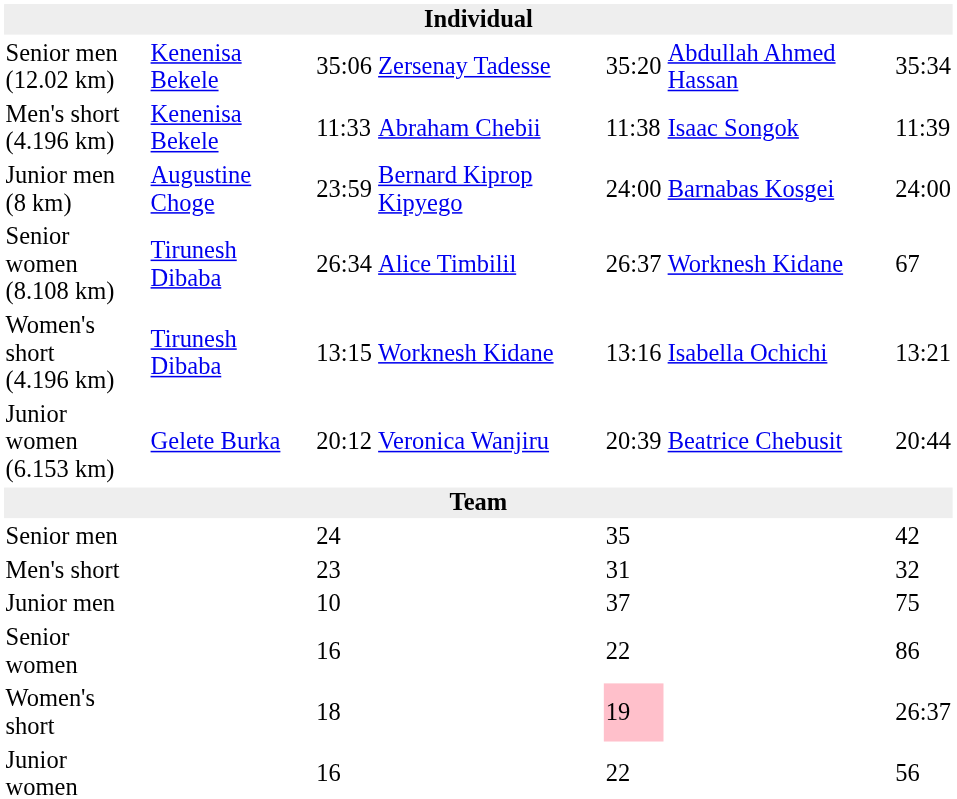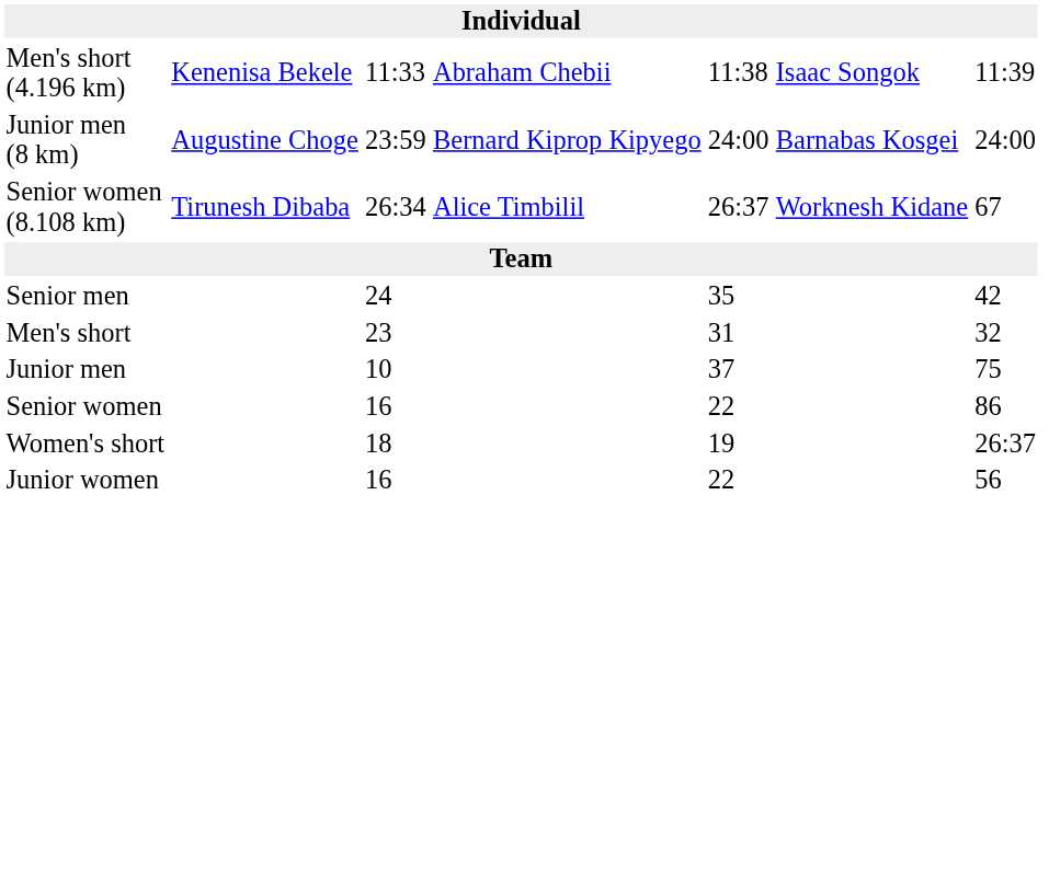- row: Senior men (12.02 km) | Kenenisa Bekele | 35:06 | Zersenay Tadesse | 35:20 | Abdullah Ahmed Hassan | 35:34
- row: Women's short (4.196 km) | Tirunesh Dibaba | 13:15 | Worknesh Kidane | 13:16 | Isabella Ochichi | 13:21
- row: Junior women (6.153 km) | Gelete Burka | 20:12 | Veronica Wanjiru | 20:39 | Beatrice Chebusit | 20:44
Women's short | column 5: pink background -> no background
